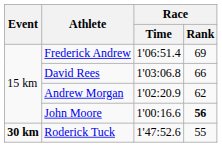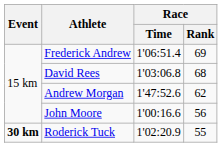David Rees | Race / Rank: 66 -> 68
Andrew Morgan | Race / Time: 1'02:20.9 -> 1'47:52.6
John Moore | Race / Rank: bold -> normal
Roderick Tuck | Race / Time: 1'47:52.6 -> 1'02:20.9
